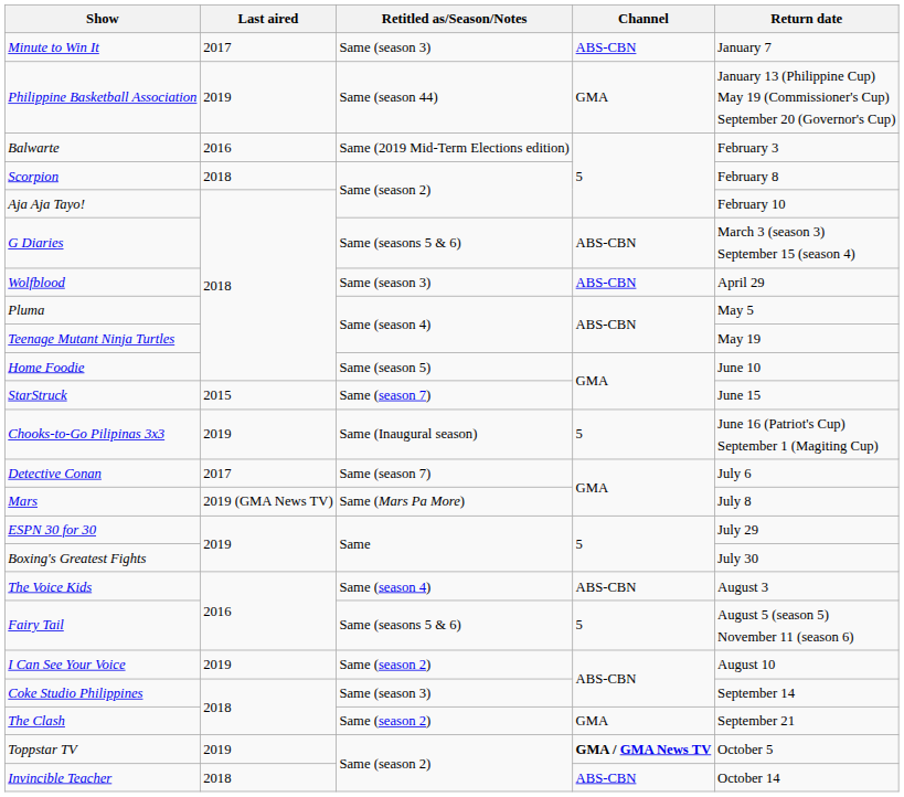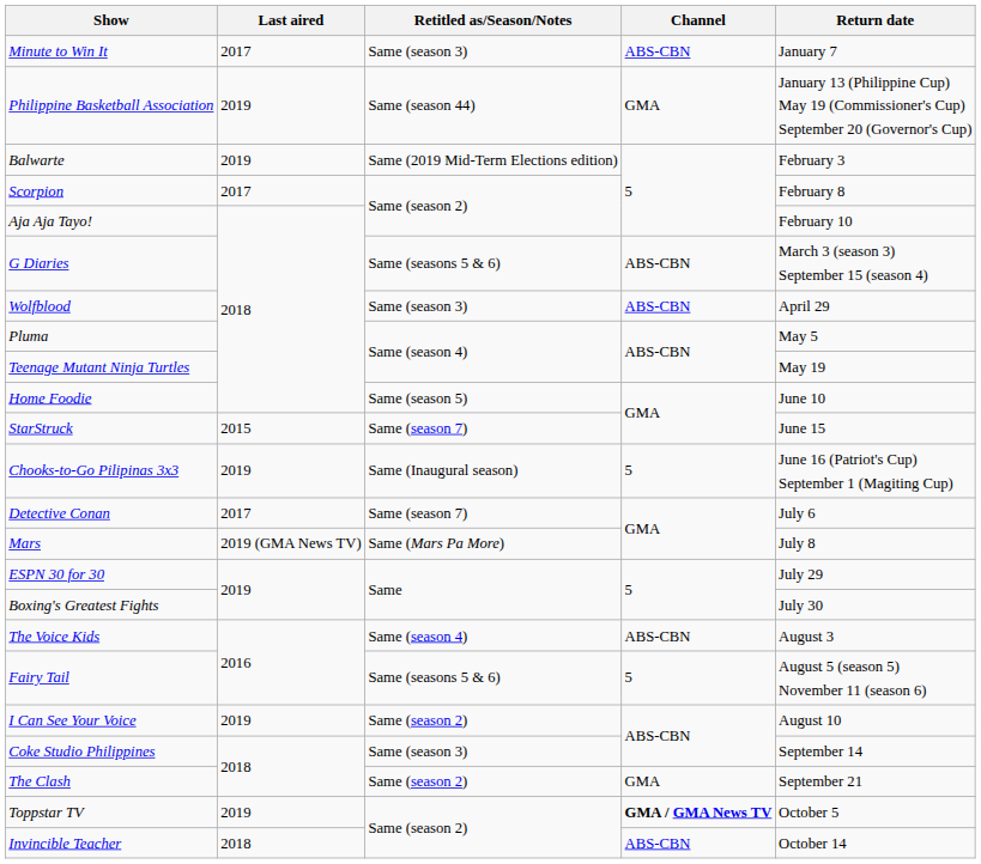Balwarte | Last aired: 2016 -> 2019
Scorpion | Last aired: 2018 -> 2017
